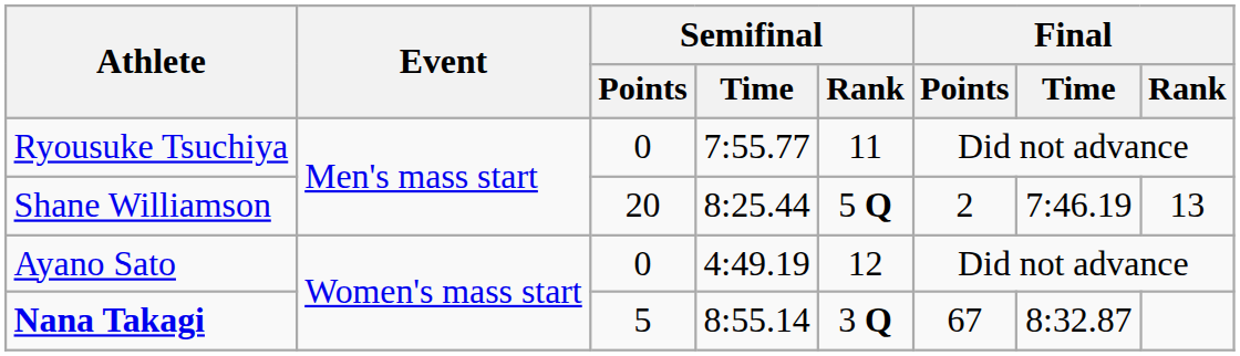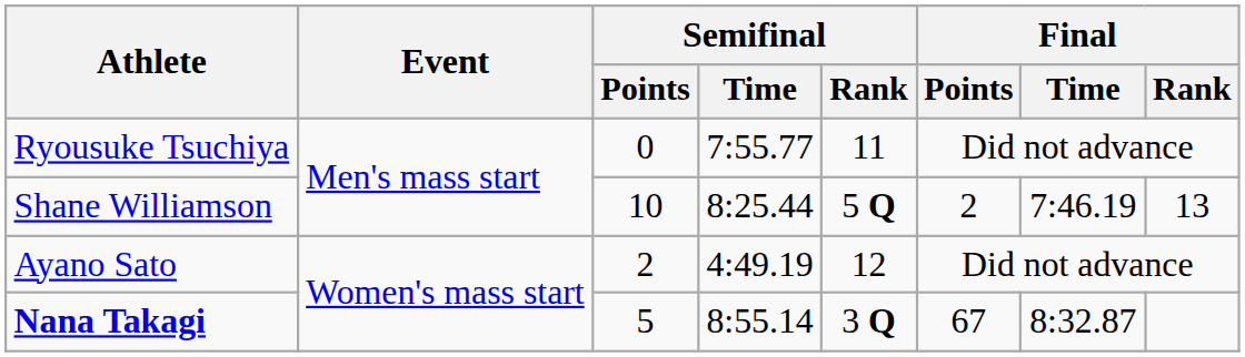Shane Williamson | Semifinal / Points: 20 -> 10
Ayano Sato | Semifinal / Points: 0 -> 2
